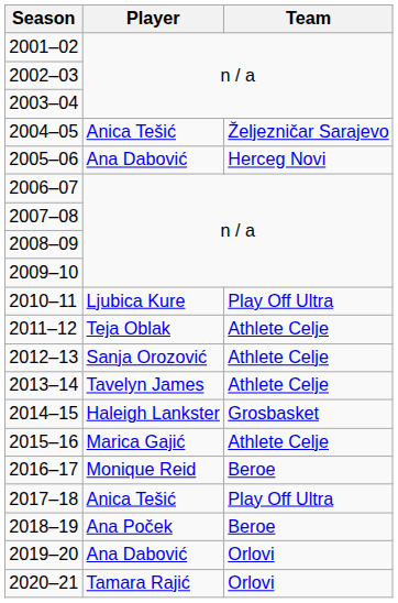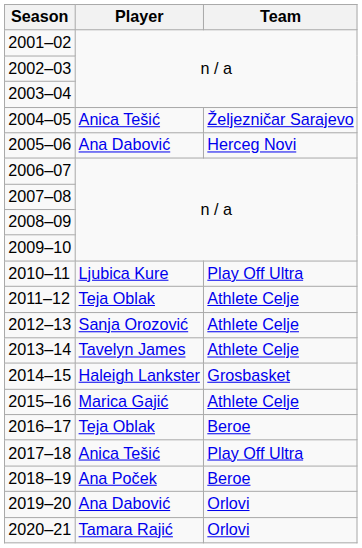2016–17 | Player: Monique Reid -> Teja Oblak
